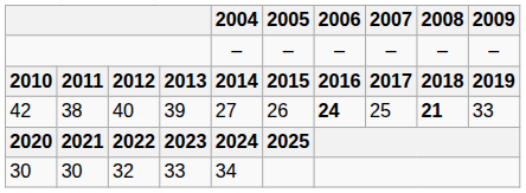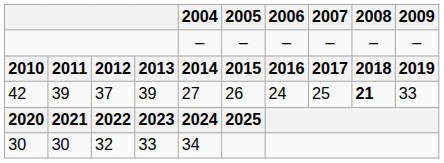42 | column 2: 38 -> 39
42 | column 3: 40 -> 37
42 | 2006: bold -> normal
